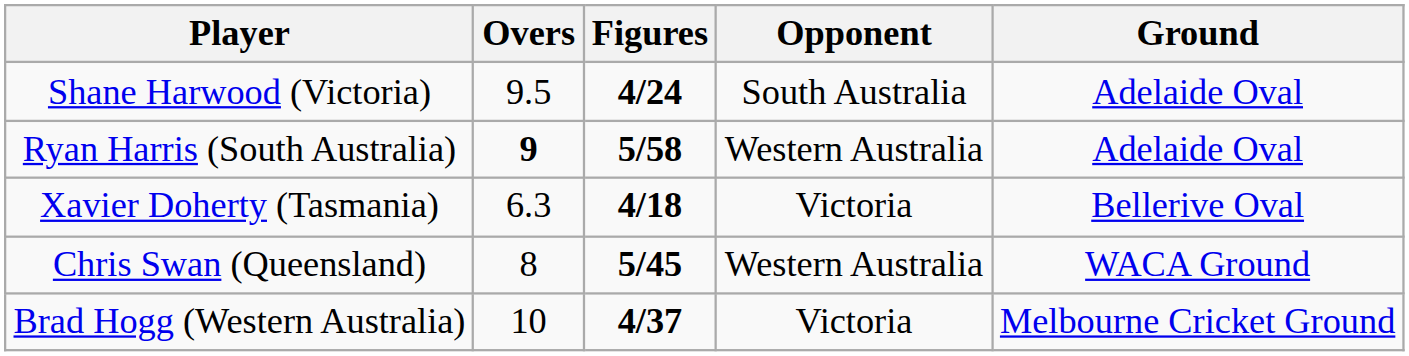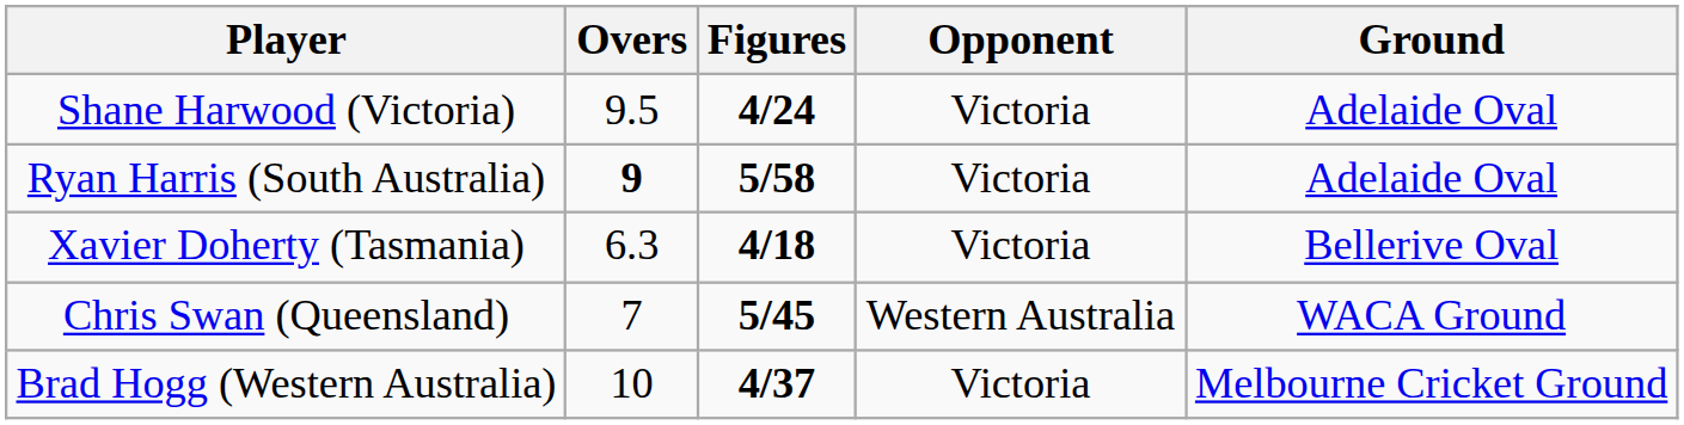Shane Harwood (Victoria) | Opponent: South Australia -> Victoria
Ryan Harris (South Australia) | Opponent: Western Australia -> Victoria
Chris Swan (Queensland) | Overs: 8 -> 7
